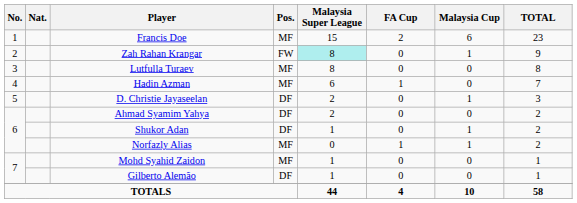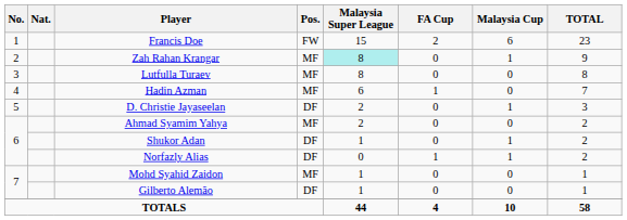Francis Doe | Pos.: MF -> FW
Zah Rahan Krangar | Pos.: FW -> MF
Ahmad Syamim Yahya | Pos.: DF -> MF
Norfazly Alias | Pos.: MF -> DF
